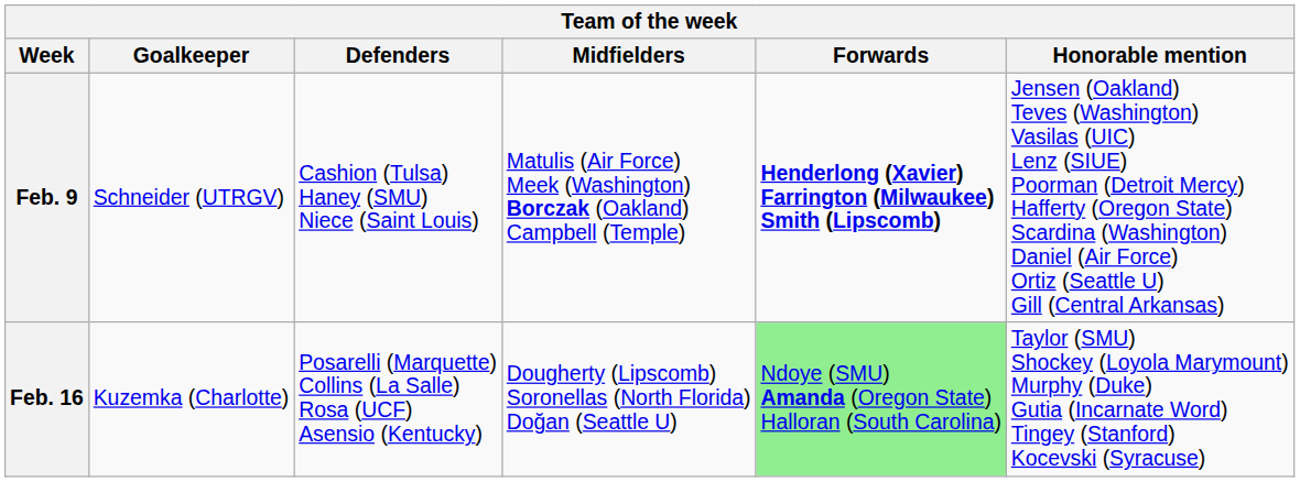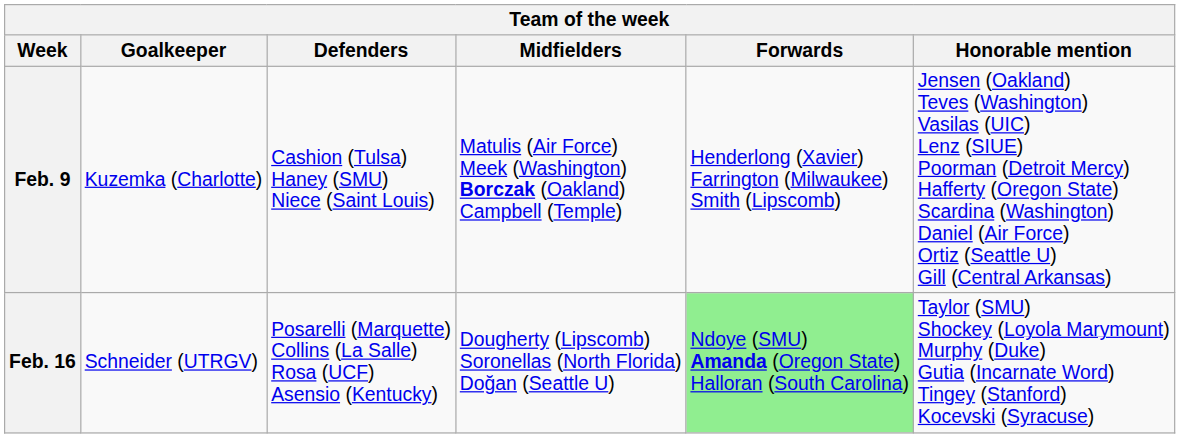Feb. 9 | Goalkeeper: Schneider (UTRGV) -> Kuzemka (Charlotte)
Feb. 9 | Forwards: bold -> normal
Feb. 16 | Goalkeeper: Kuzemka (Charlotte) -> Schneider (UTRGV)
